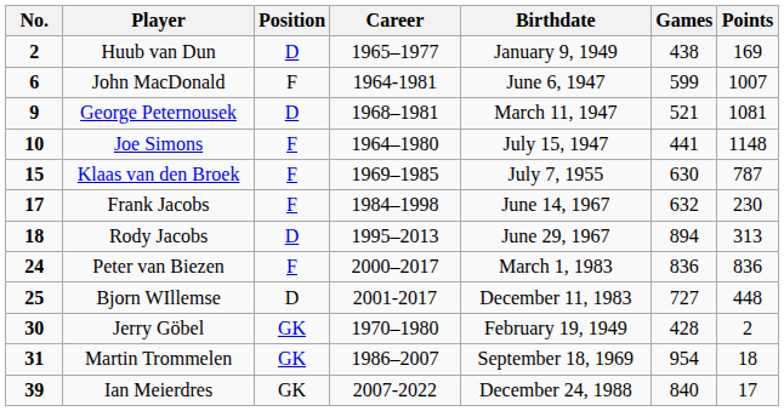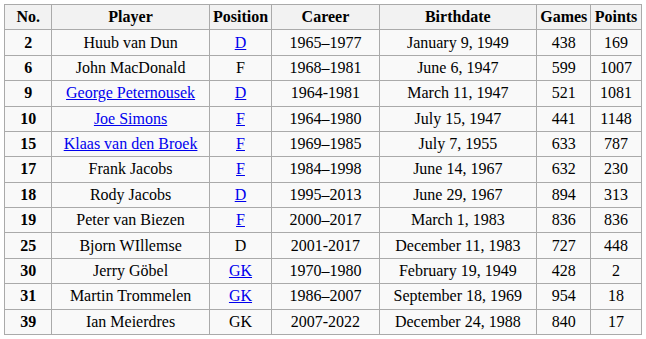John MacDonald | Career: 1964-1981 -> 1968–1981
George Peternousek | Career: 1968–1981 -> 1964-1981
Klaas van den Broek | Games: 630 -> 633
Peter van Biezen | No.: 24 -> 19
